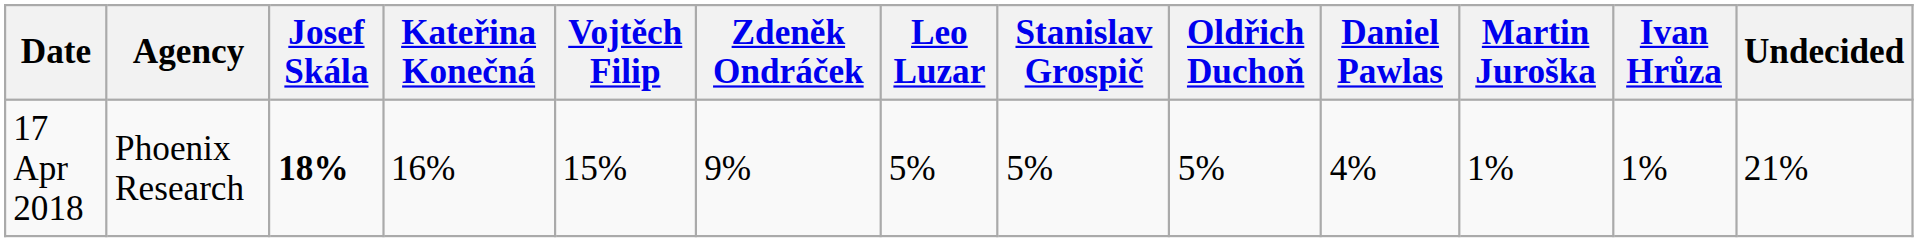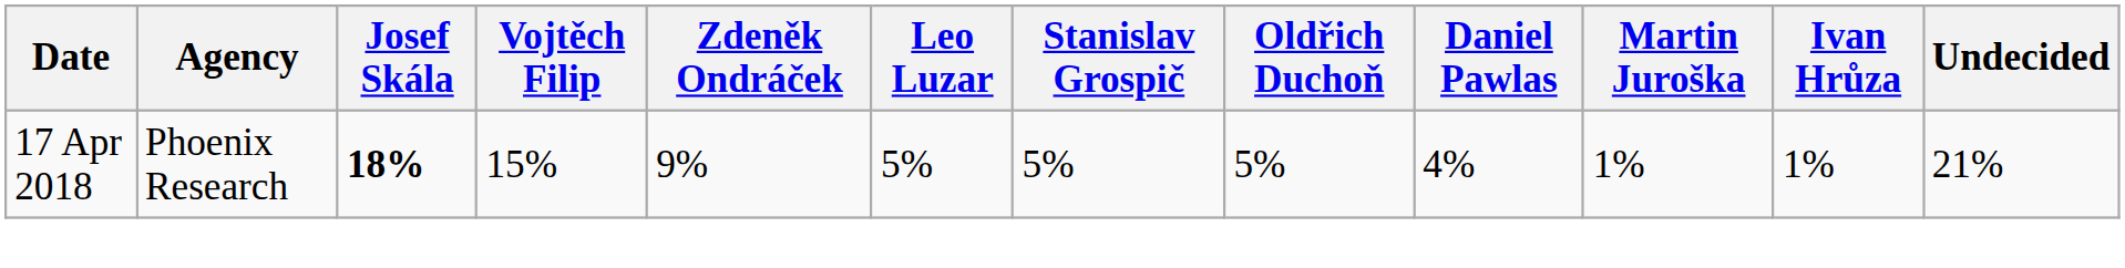- column: Kateřina Konečná | 16%
